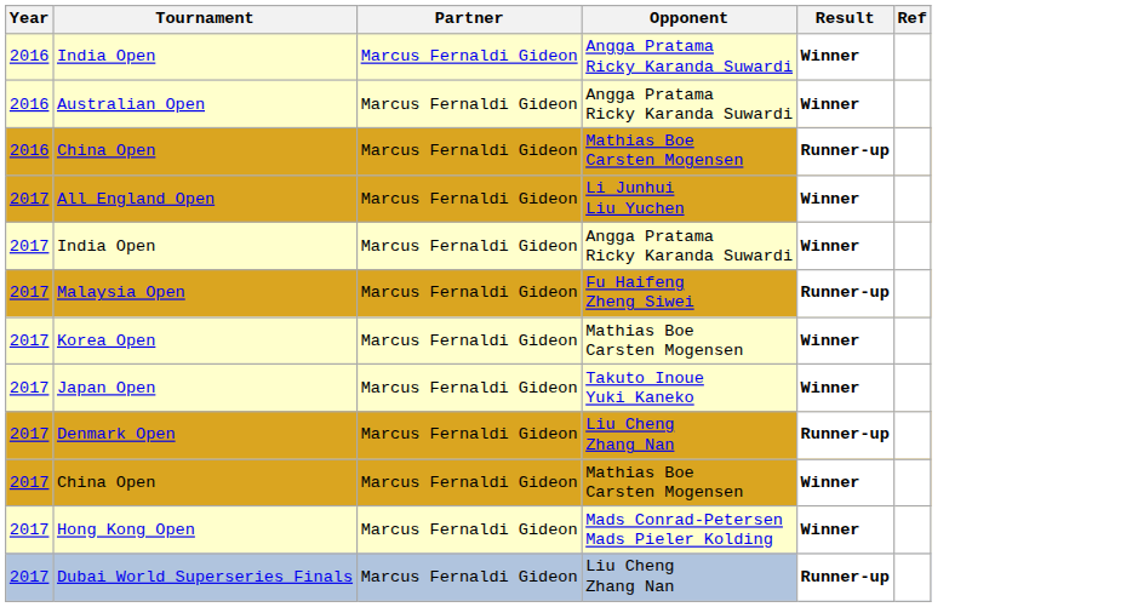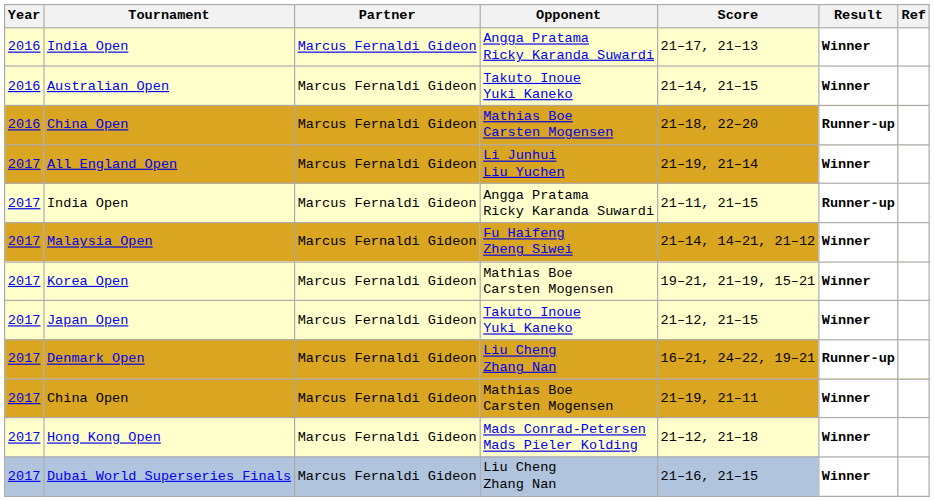+ column: Score | 21–17, 21–13 | 21–14, 21–15 | 21–18, 22–20 | 21–19, 21–14 | 21–11, 21–15 | 21–14, 14–21, 21–12 | 19–21, 21–19, 15–21 | 21–12, 21–15 | 16–21, 24–22, 19–21 | 21–19, 21–11 | 21–12, 21–18 | 21–16, 21–15
Australian Open | Opponent: Angga Pratama Ricky Karanda Suwardi -> Takuto Inoue Yuki Kaneko
2017 / India Open | Result: Winner -> Runner-up
Malaysia Open | Result: Runner-up -> Winner
Dubai World Superseries Finals | Result: Runner-up -> Winner
